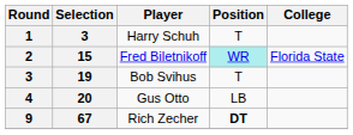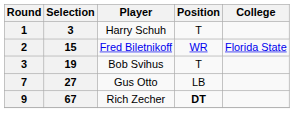Fred Biletnikoff | Position: paleturquoise background -> no background
Gus Otto | Round: 4 -> 7
Gus Otto | Selection: 20 -> 27
